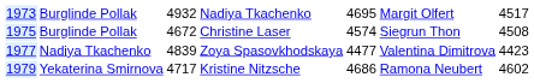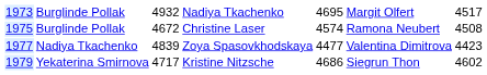Burglinde Pollak / Christine Laser | column 6: Siegrun Thon -> Ramona Neubert
Yekaterina Smirnova | column 6: Ramona Neubert -> Siegrun Thon
